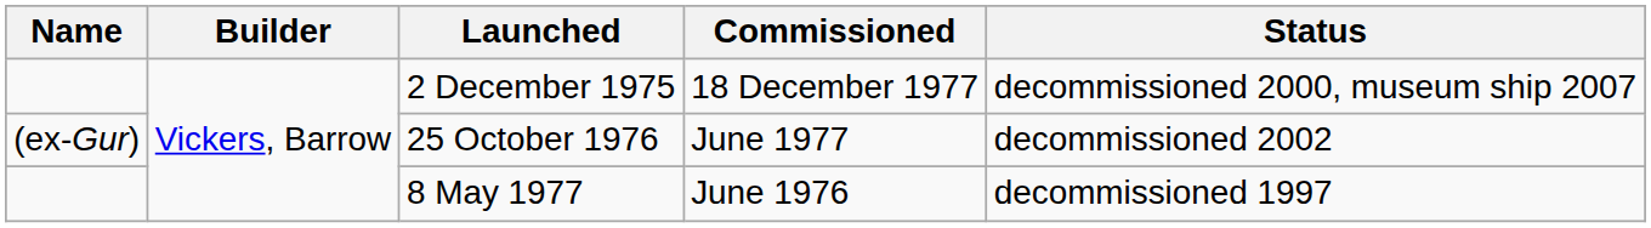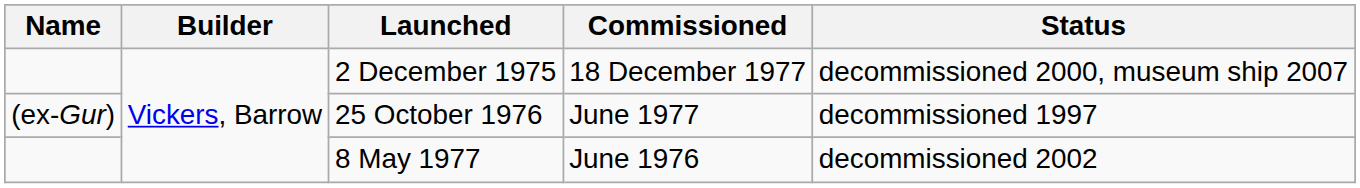25 October 1976 | Status: decommissioned 2002 -> decommissioned 1997
8 May 1977 | Status: decommissioned 1997 -> decommissioned 2002
